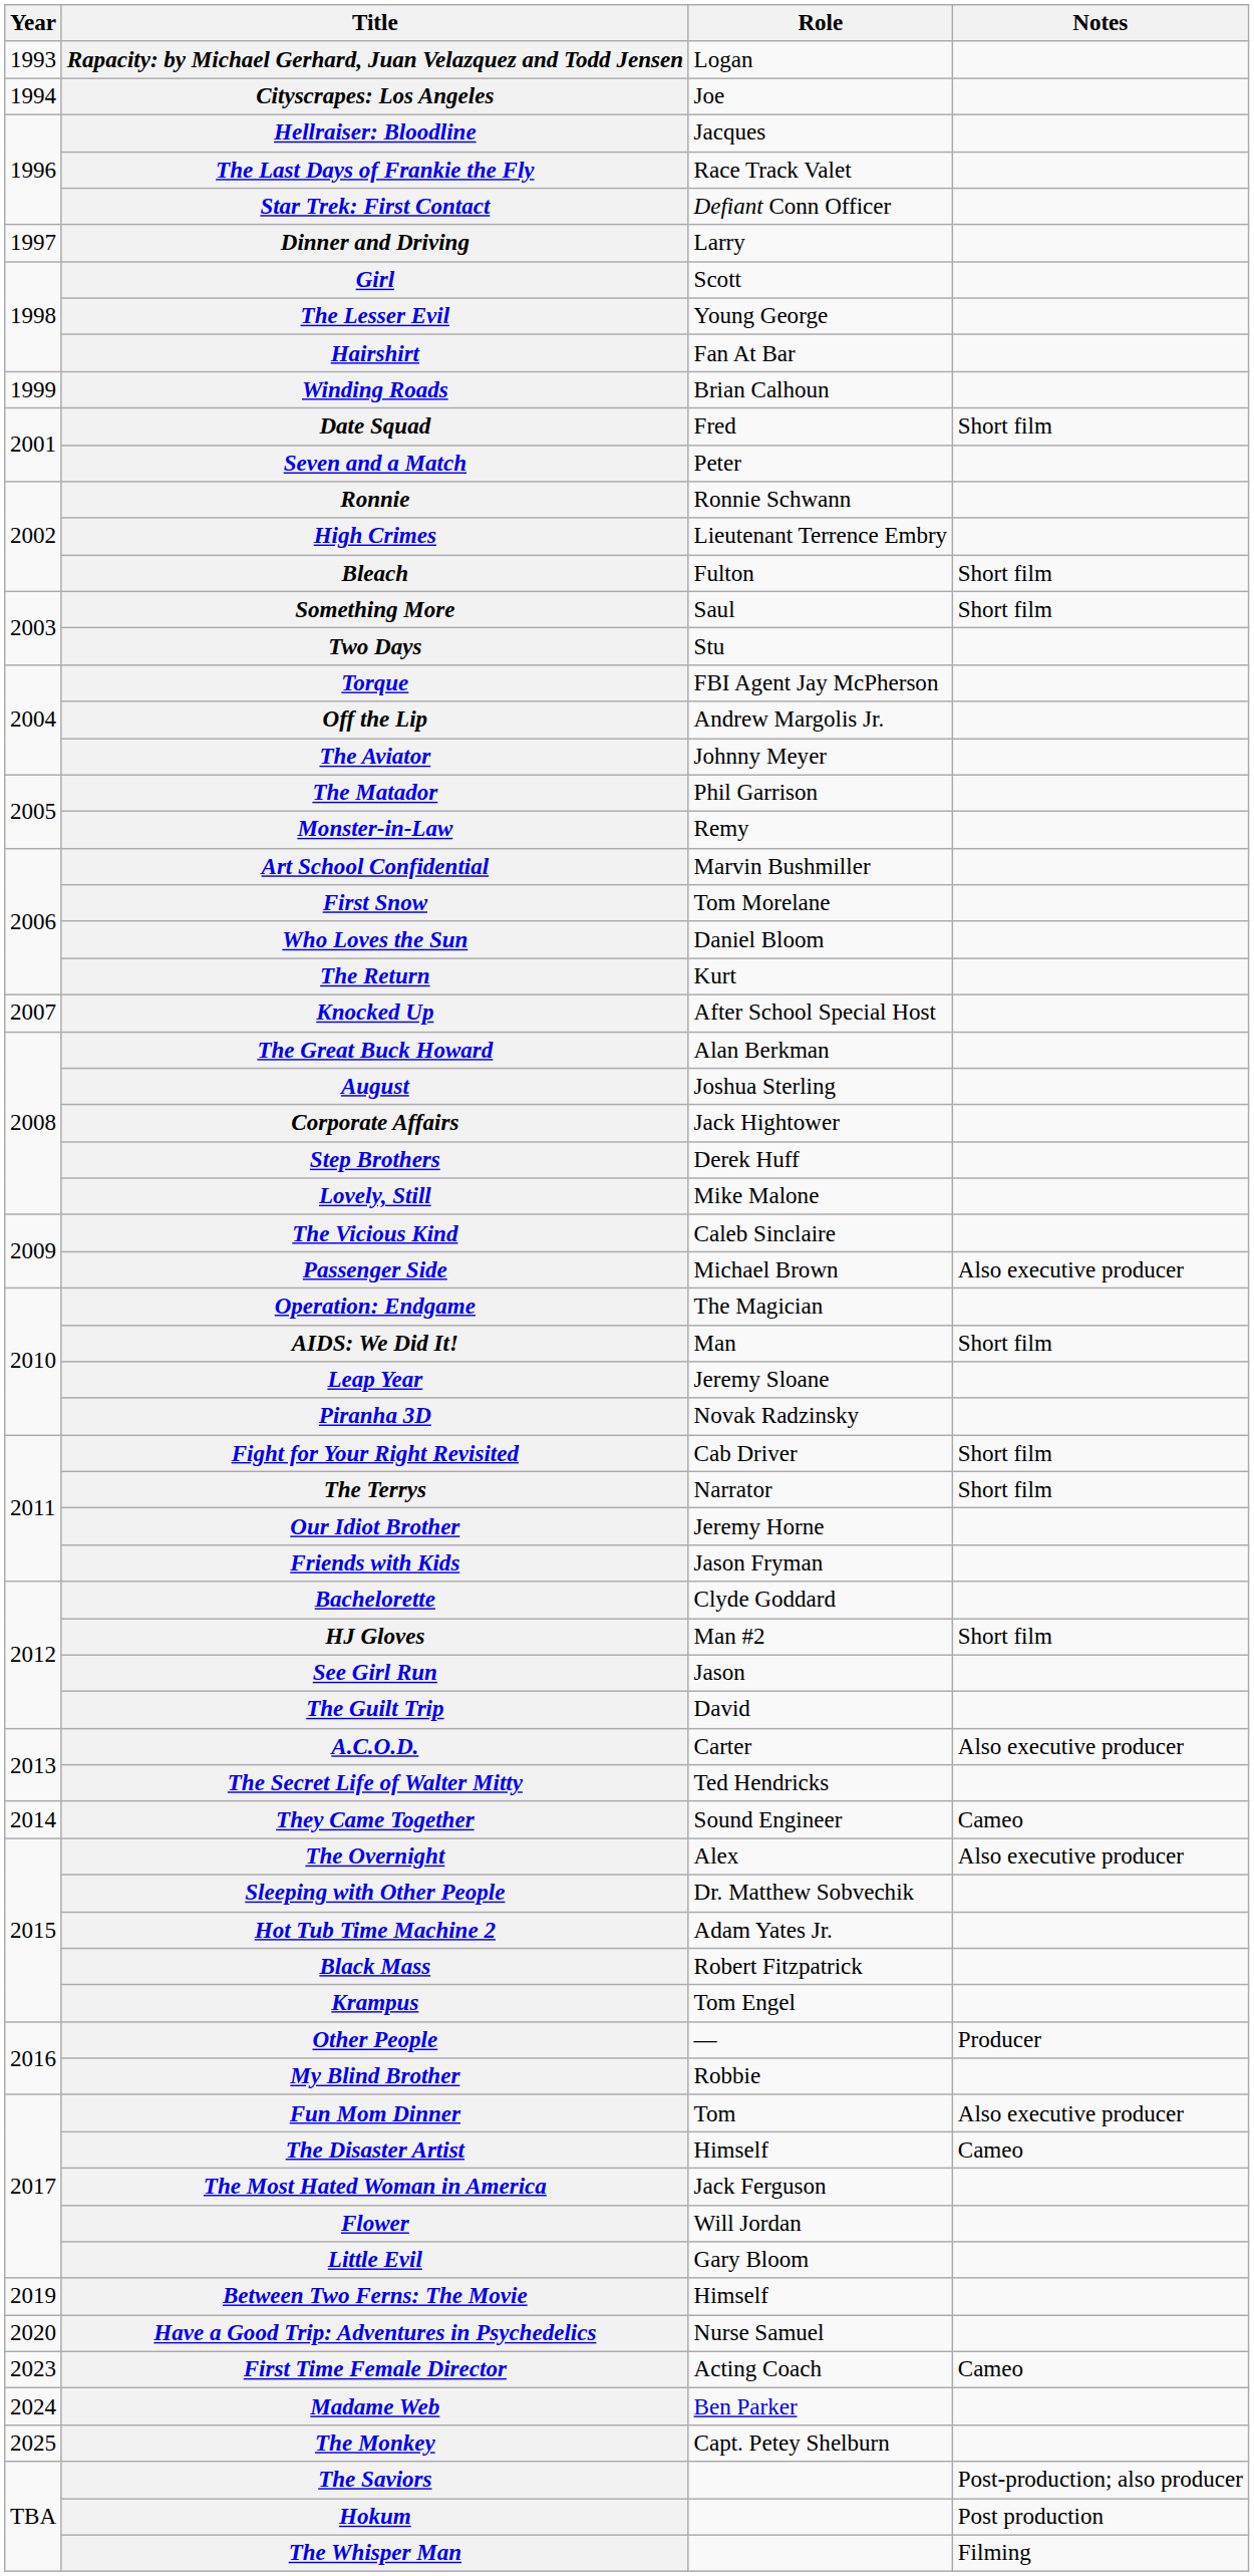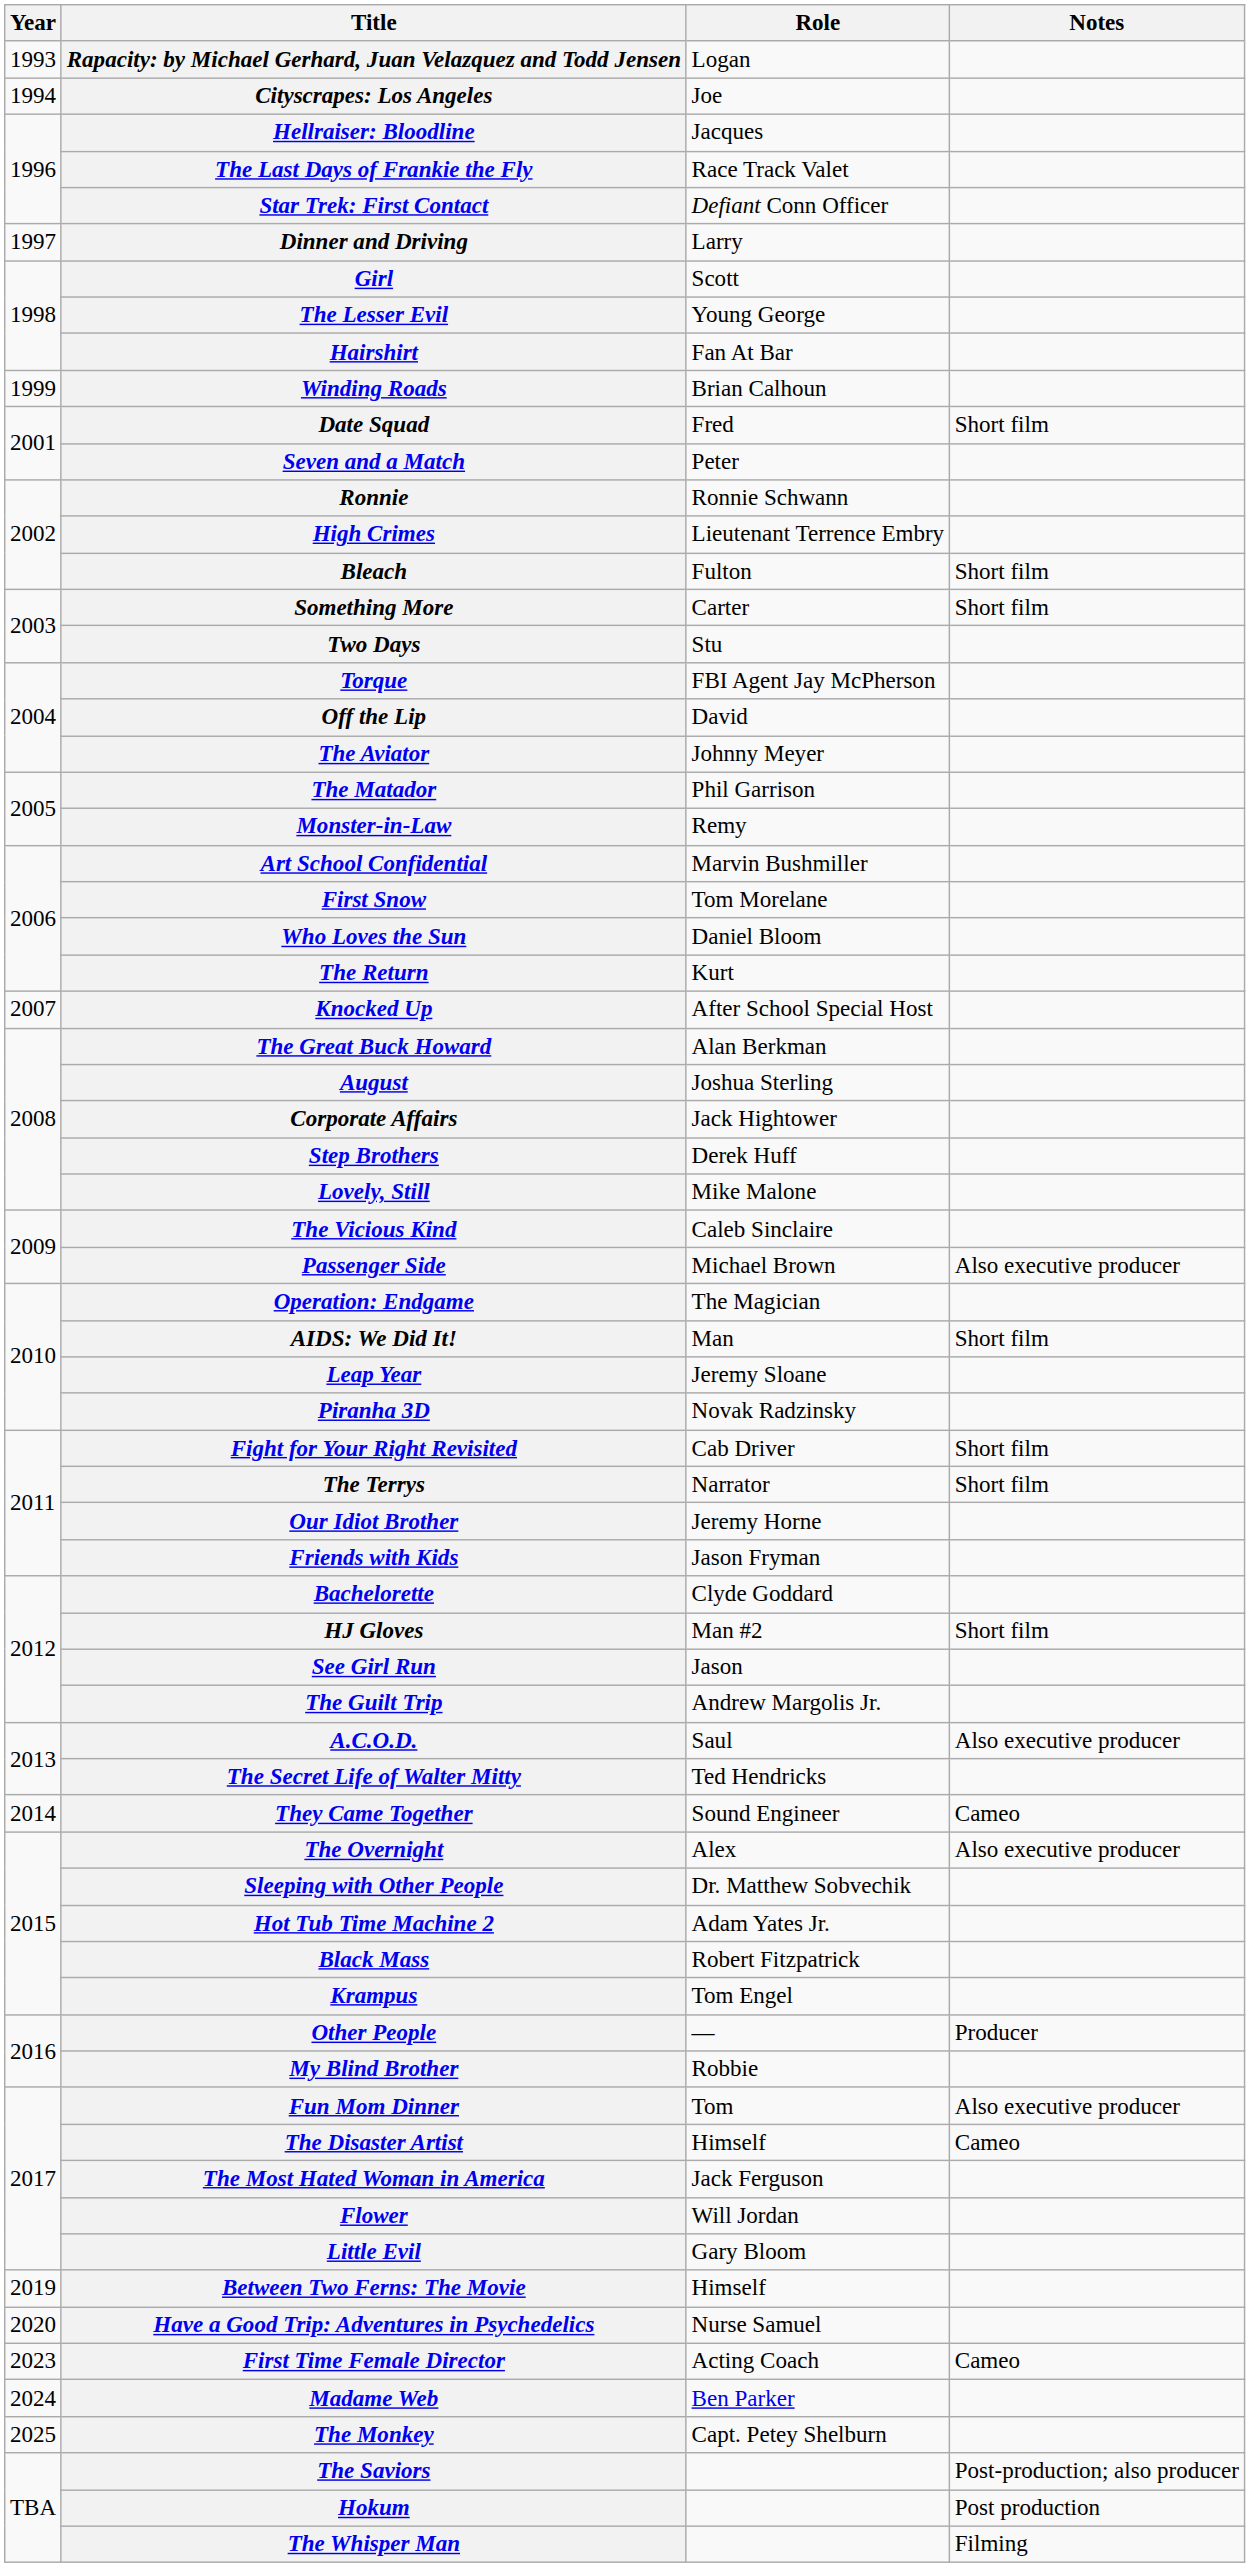Something More | Role: Saul -> Carter
Off the Lip | Role: Andrew Margolis Jr. -> David
The Guilt Trip | Role: David -> Andrew Margolis Jr.
A.C.O.D. | Role: Carter -> Saul
